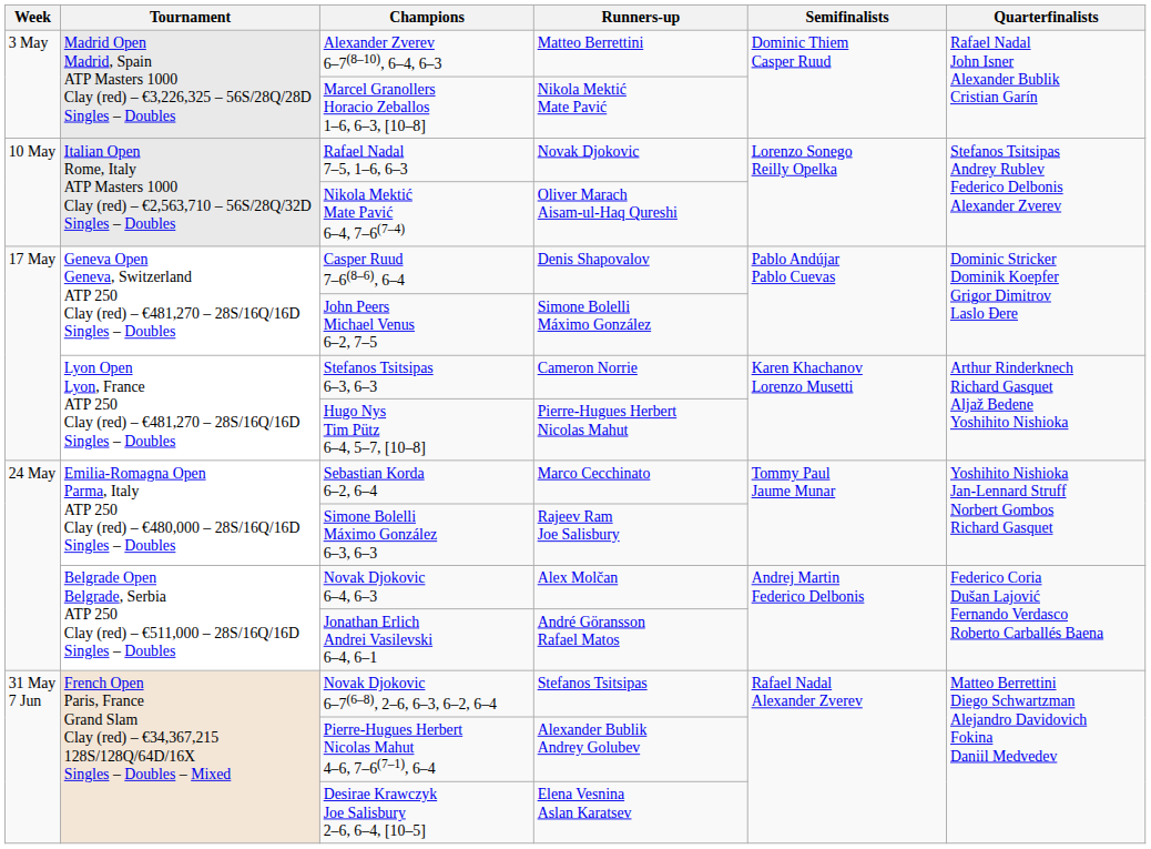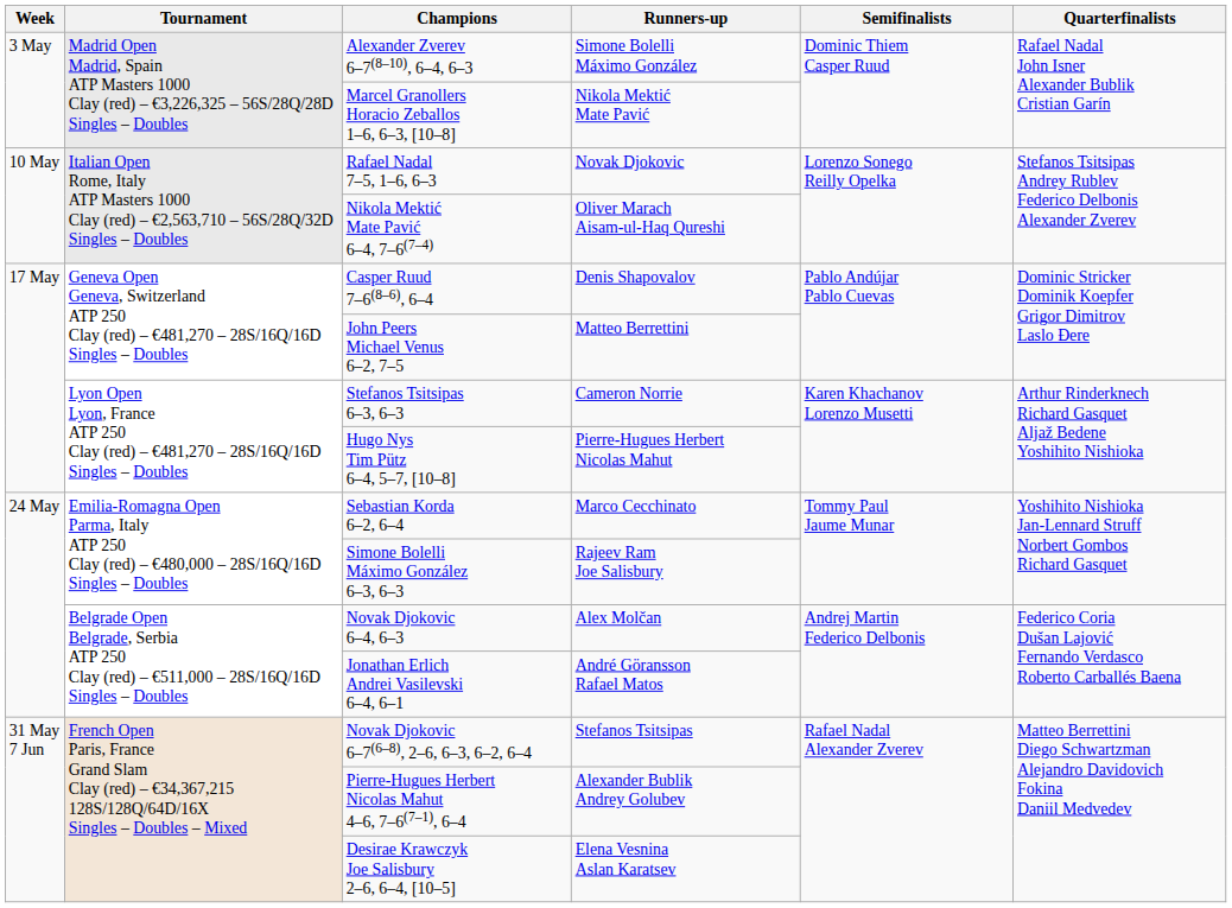Alexander Zverev 6–7(8–10), 6–4, 6–3 | Runners-up: Matteo Berrettini -> Simone Bolelli Máximo González
John Peers Michael Venus 6–2, 7–5 | Runners-up: Simone Bolelli Máximo González -> Matteo Berrettini
